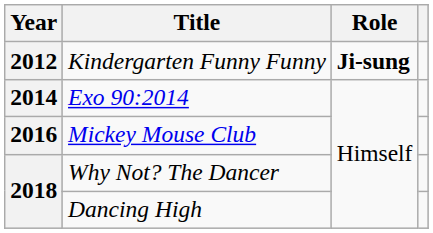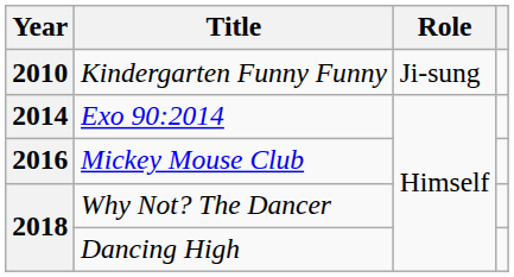Kindergarten Funny Funny | Year: 2012 -> 2010
Kindergarten Funny Funny | Role: bold -> normal
